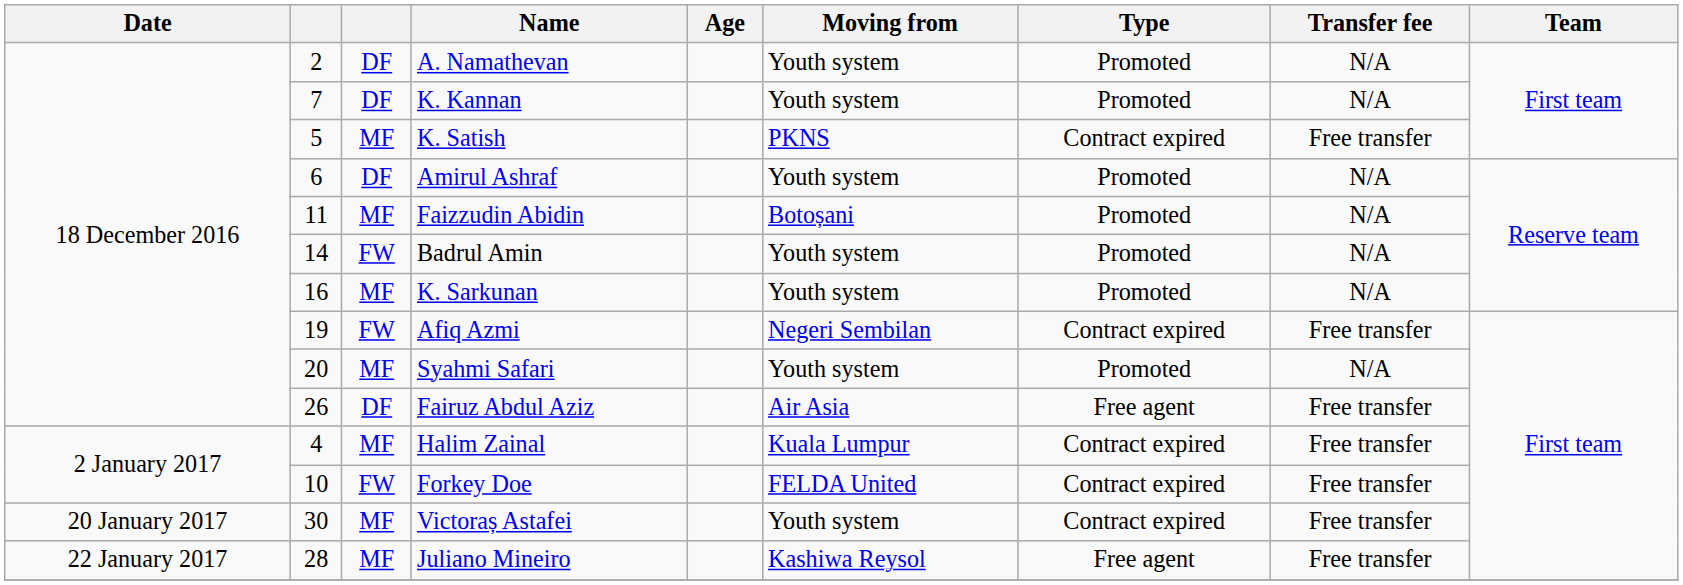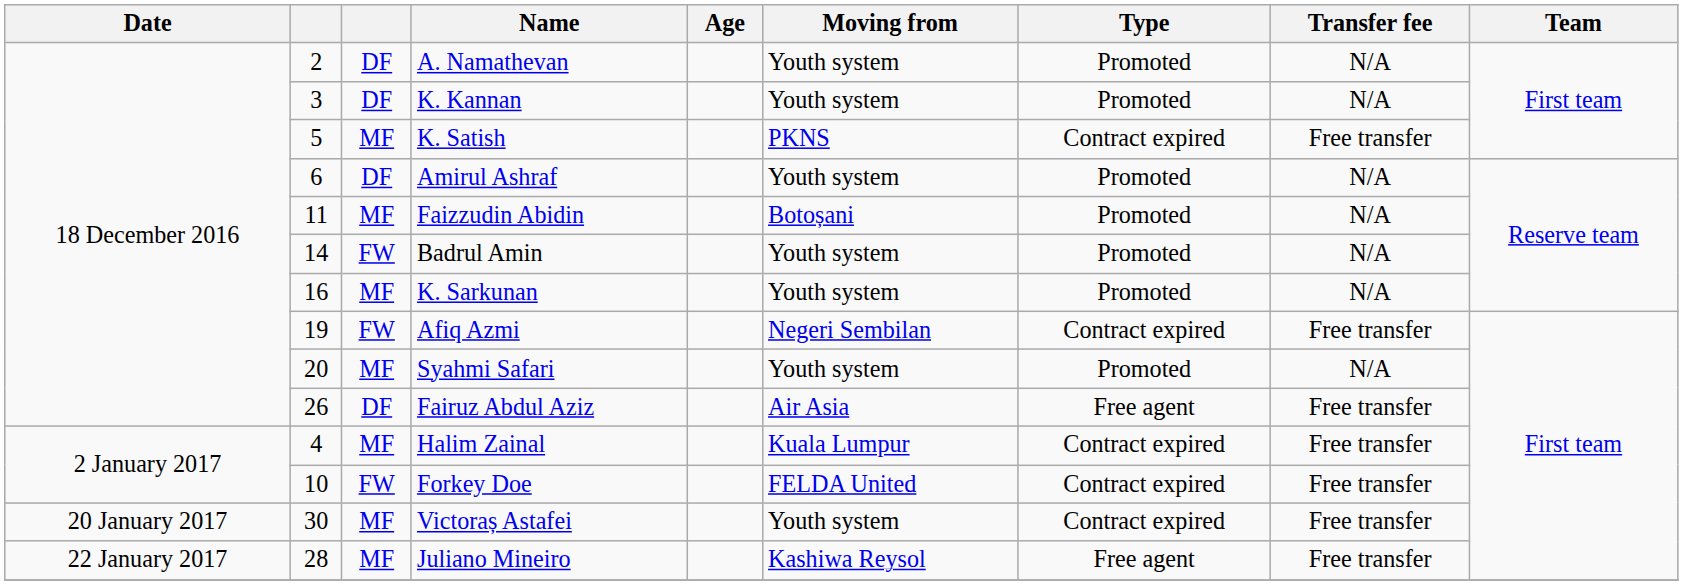K. Kannan | column 2: 7 -> 3
